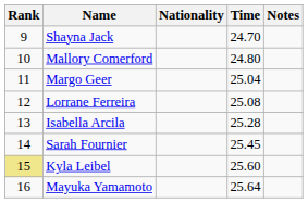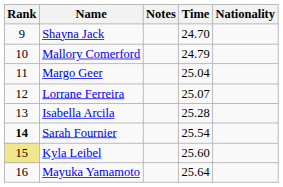columns swapped: Nationality <-> Notes
Mallory Comerford | Time: 24.80 -> 24.79
Lorrane Ferreira | Time: 25.08 -> 25.07
Sarah Fournier | Rank: normal -> bold
Sarah Fournier | Time: 25.45 -> 25.54
